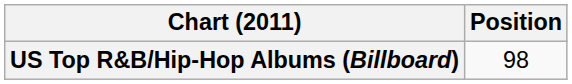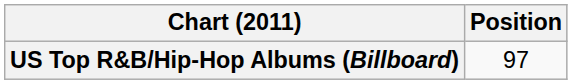US Top R&B/Hip-Hop Albums (Billboard) | Position: 98 -> 97
